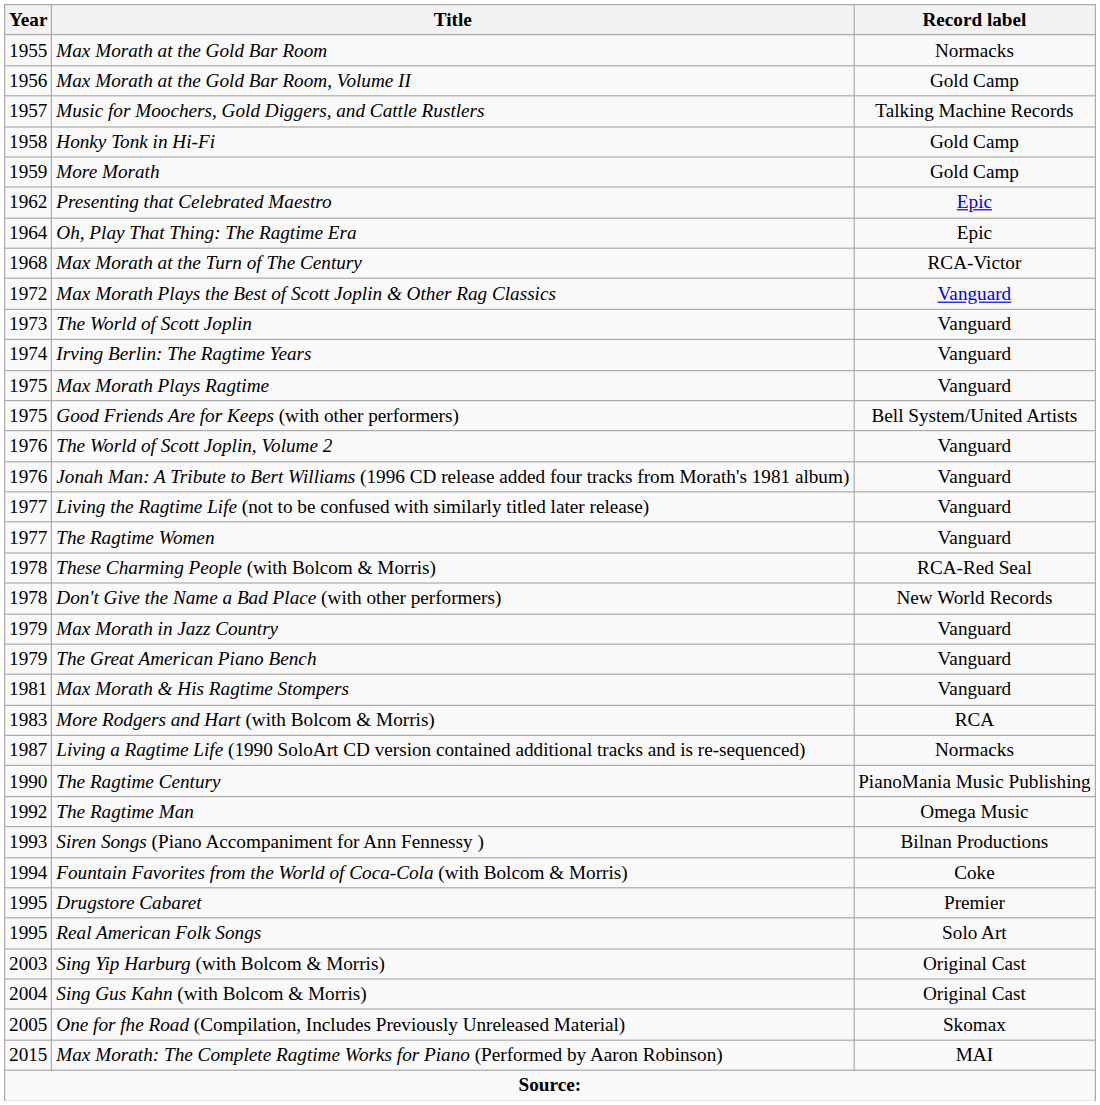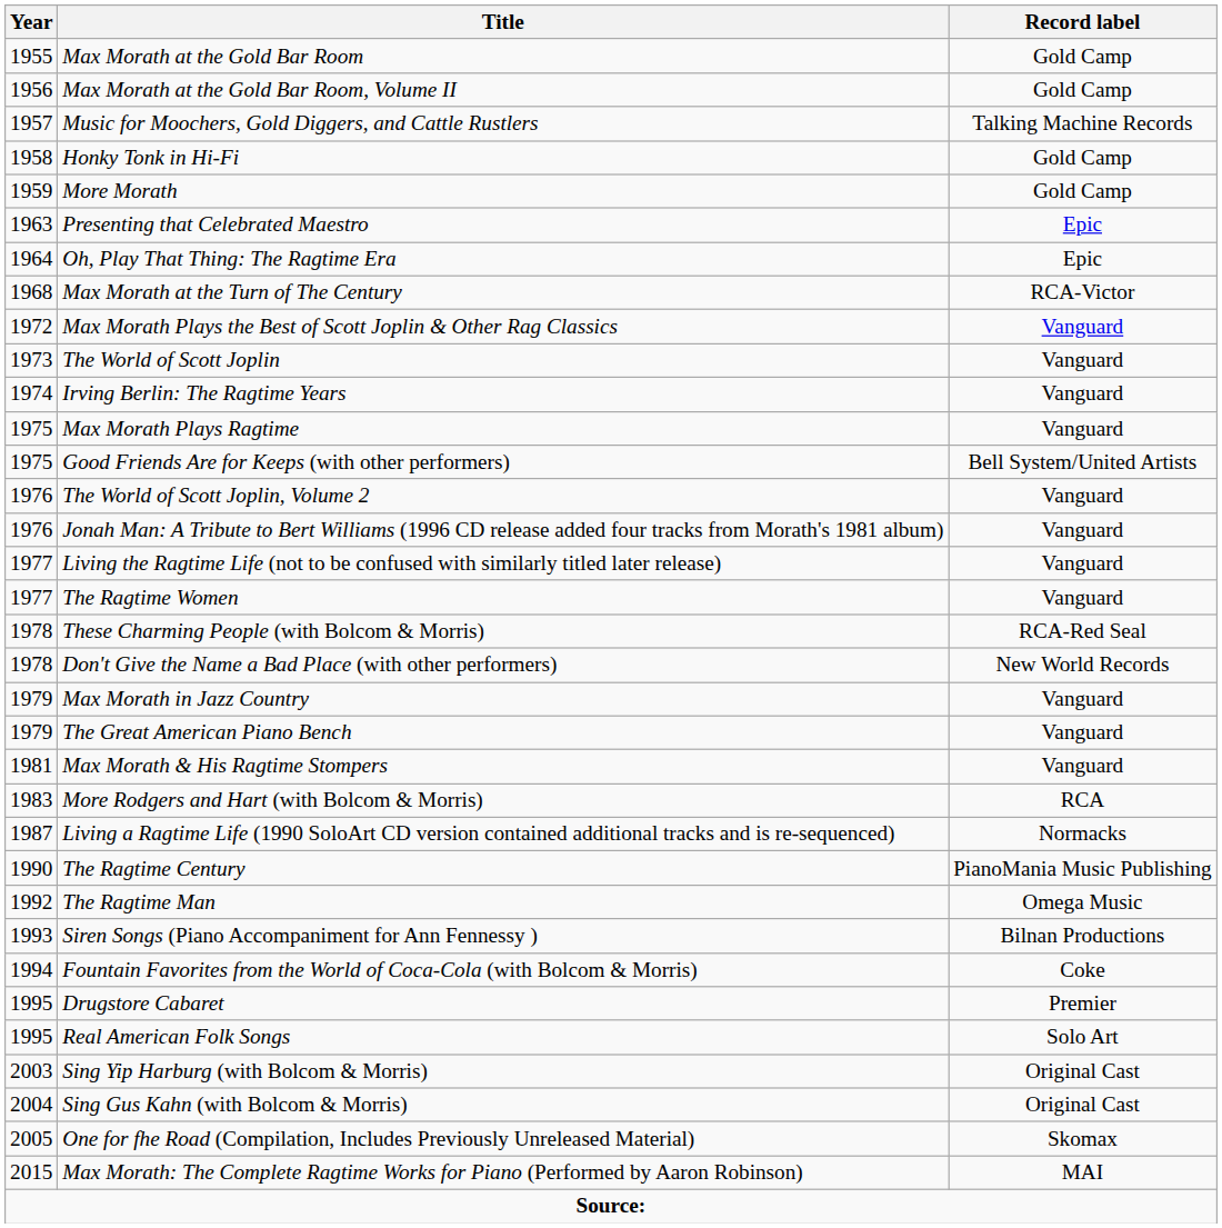Max Morath at the Gold Bar Room | Record label: Normacks -> Gold Camp
Presenting that Celebrated Maestro | Year: 1962 -> 1963
